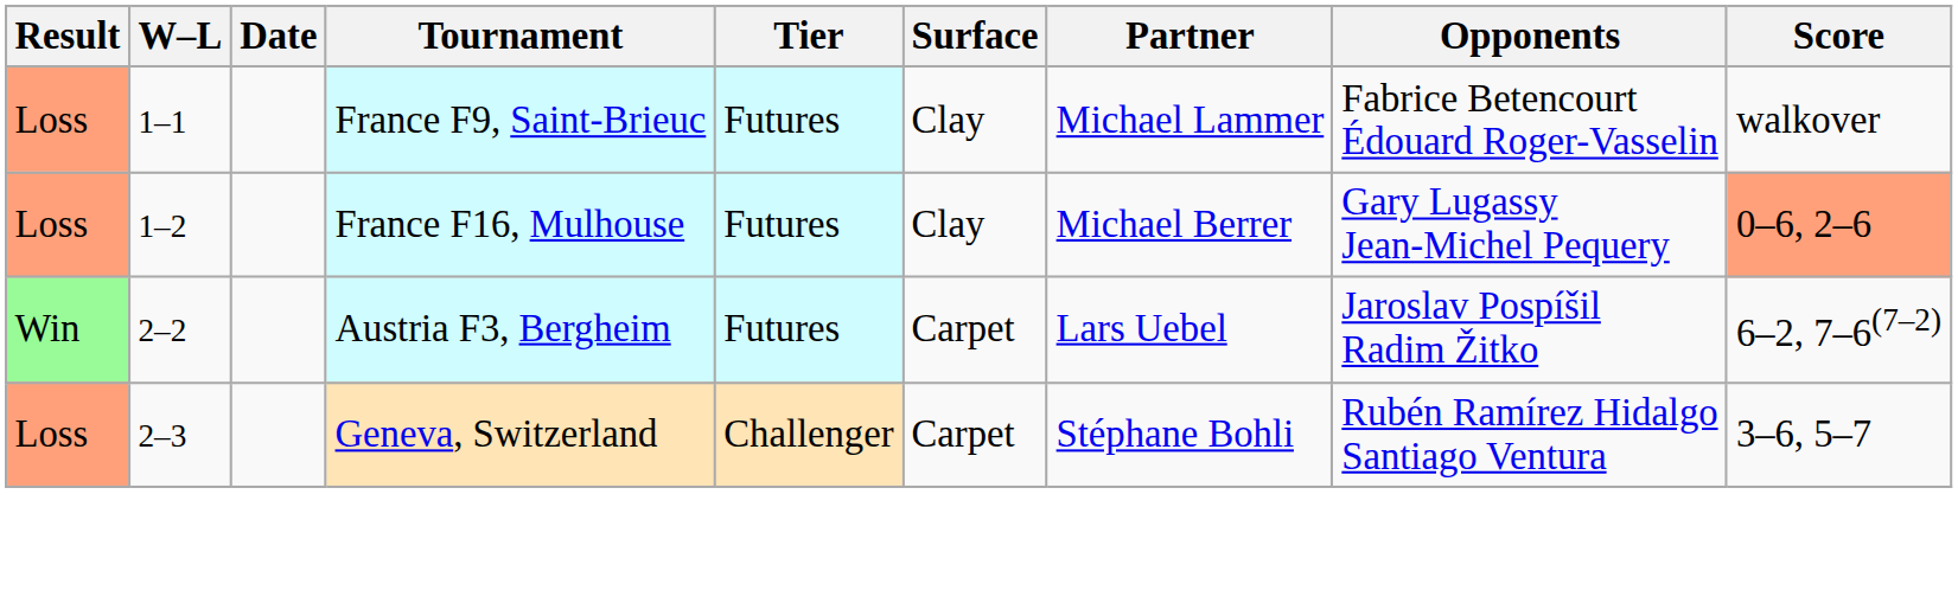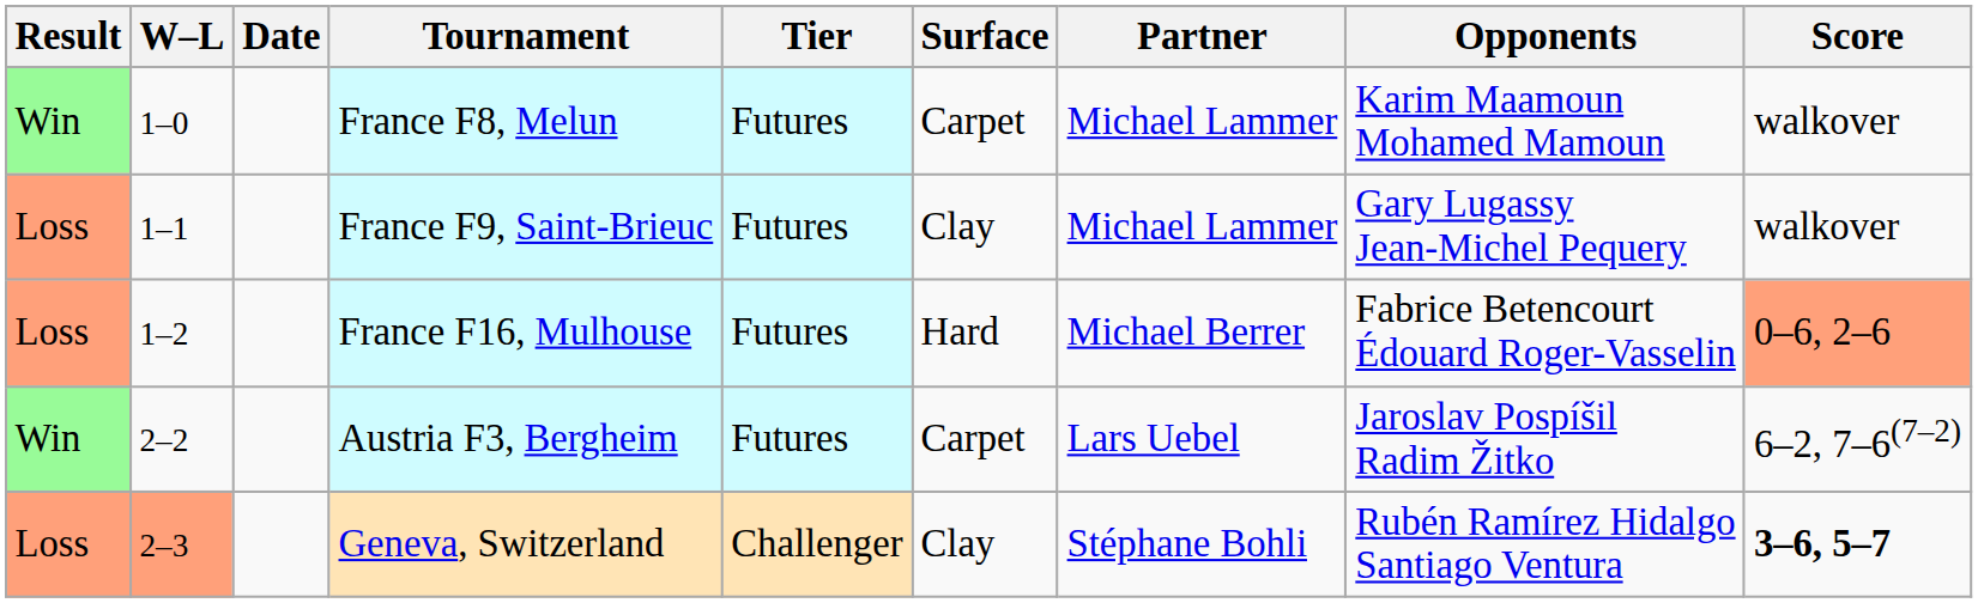+ row: Win | 1–0 | France F8, Melun | Futures | Carpet | Michael Lammer | Karim Maamoun Mohamed Mamoun | walkover
France F9, Saint-Brieuc | Opponents: Fabrice Betencourt Édouard Roger-Vasselin -> Gary Lugassy Jean-Michel Pequery
France F16, Mulhouse | Surface: Clay -> Hard
France F16, Mulhouse | Opponents: Gary Lugassy Jean-Michel Pequery -> Fabrice Betencourt Édouard Roger-Vasselin
Geneva, Switzerland | W–L: no background -> lightsalmon background
Geneva, Switzerland | Surface: Carpet -> Clay
Geneva, Switzerland | Score: normal -> bold
